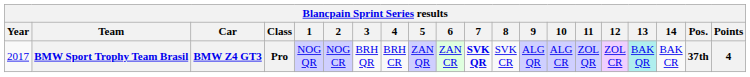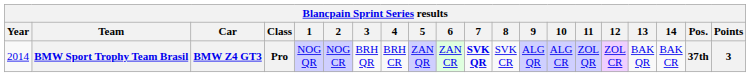BMW Sport Trophy Team Brasil | Year: 2017 -> 2014
BMW Sport Trophy Team Brasil | 13: paleturquoise background -> no background
BMW Sport Trophy Team Brasil | Points: 4 -> 3
